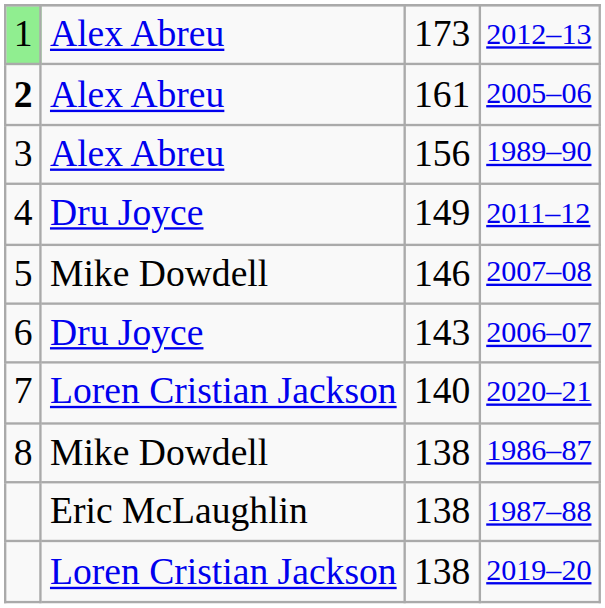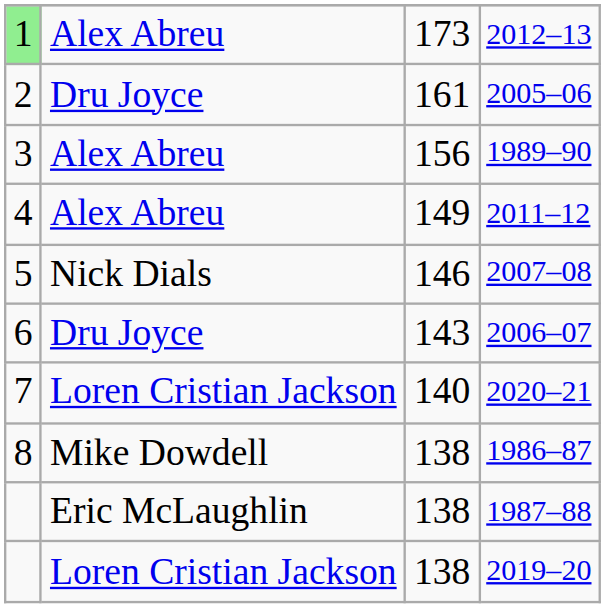2005–06 | column 1: bold -> normal
2005–06 | column 2: Alex Abreu -> Dru Joyce
2011–12 | column 2: Dru Joyce -> Alex Abreu
2007–08 | column 2: Mike Dowdell -> Nick Dials
